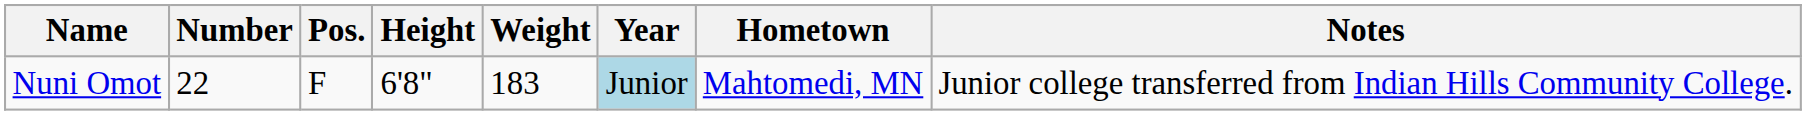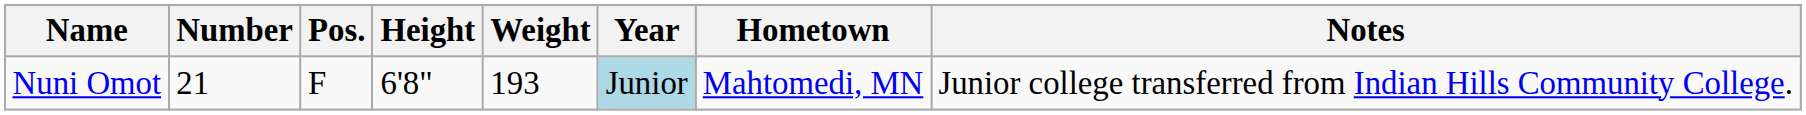Nuni Omot | Number: 22 -> 21
Nuni Omot | Weight: 183 -> 193
